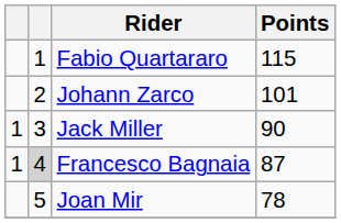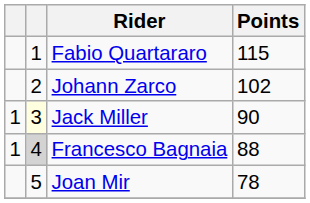Johann Zarco | Points: 101 -> 102
Jack Miller | column 2: no background -> lightyellow background
Francesco Bagnaia | Points: 87 -> 88
